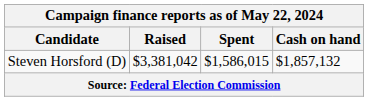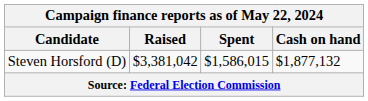Steven Horsford (D) | Cash on hand: $1,857,132 -> $1,877,132
